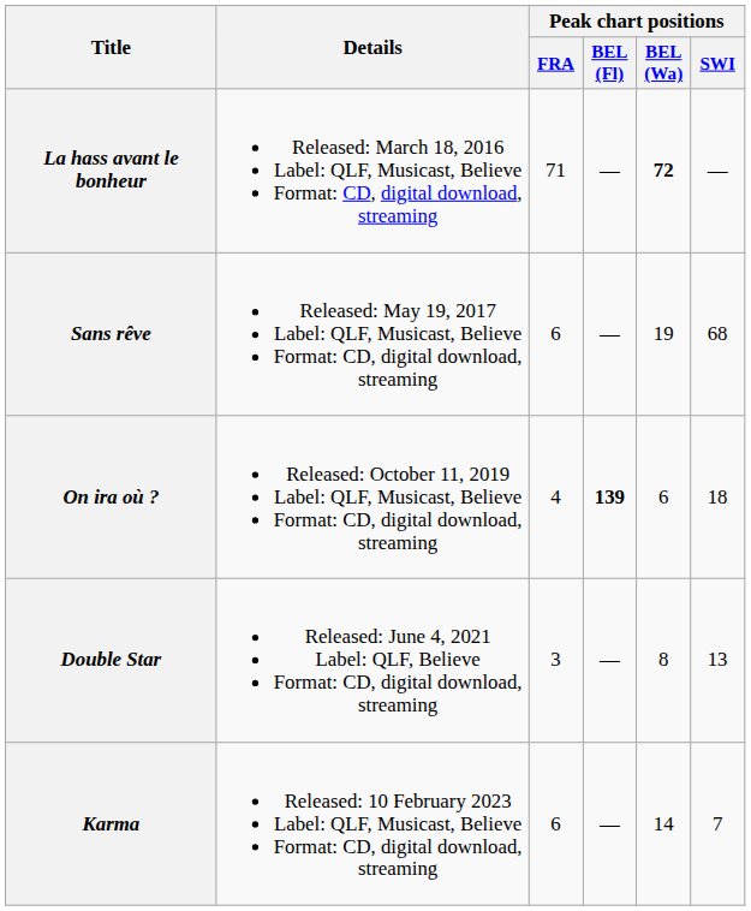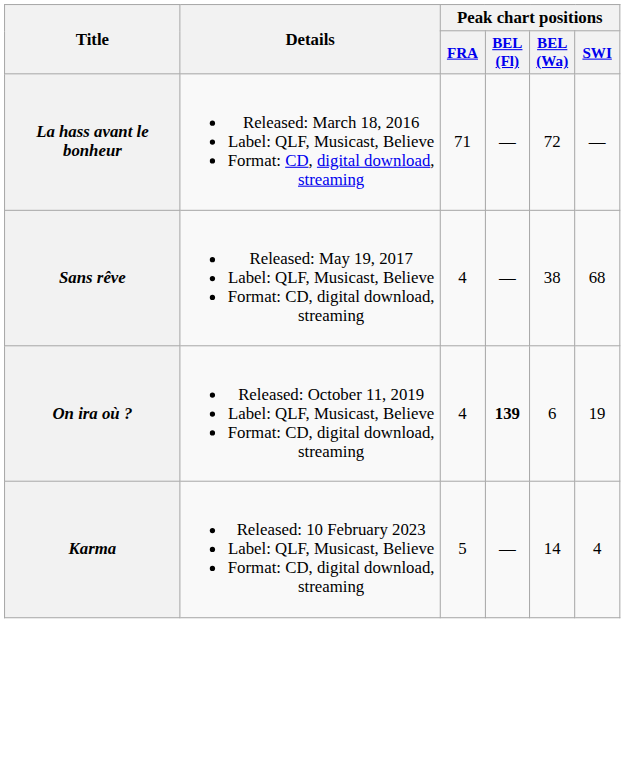La hass avant le bonheur | Peak chart positions / BEL (Wa): bold -> normal
Sans rêve | Peak chart positions / FRA: 6 -> 4
Sans rêve | Peak chart positions / BEL (Wa): 19 -> 38
On ira où ? | Peak chart positions / SWI: 18 -> 19
- row: Double Star | Released: June 4, 2021 Label: QLF, Believe Format: CD, digital download, streaming | 3 | — | 8 | 13
Karma | Peak chart positions / FRA: 6 -> 5
Karma | Peak chart positions / SWI: 7 -> 4
